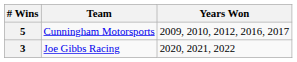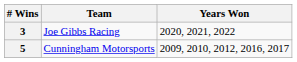rows swapped: 5 <-> 3
